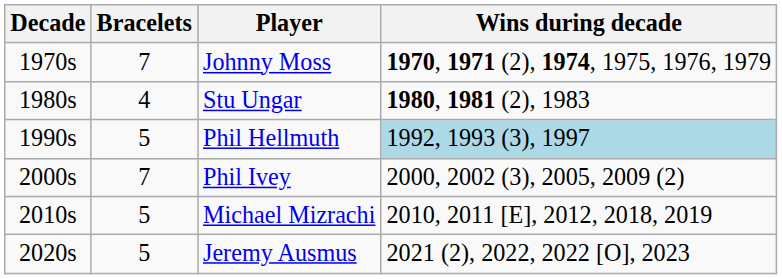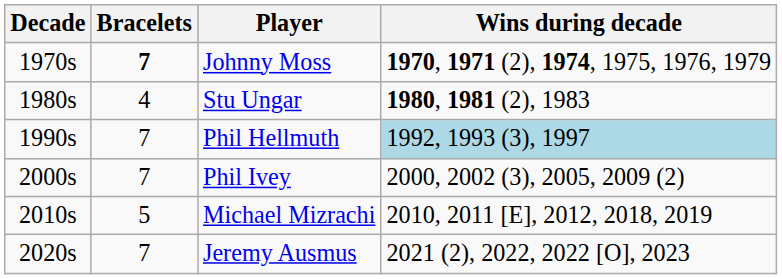Johnny Moss | Bracelets: normal -> bold
Phil Hellmuth | Bracelets: 5 -> 7
Jeremy Ausmus | Bracelets: 5 -> 7
